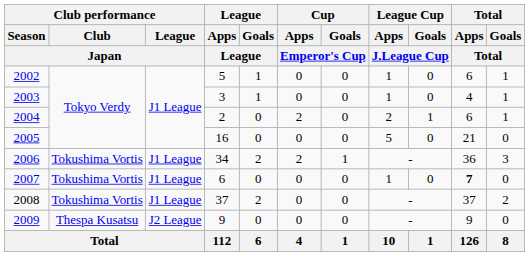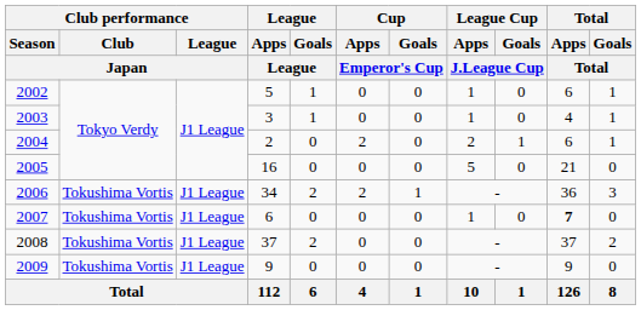2009 | Club performance / Club / Japan: Thespa Kusatsu -> Tokushima Vortis
2009 | Club performance / League / Japan: J2 League -> J1 League
